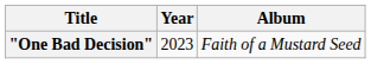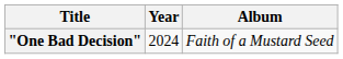"One Bad Decision" | Year: 2023 -> 2024
